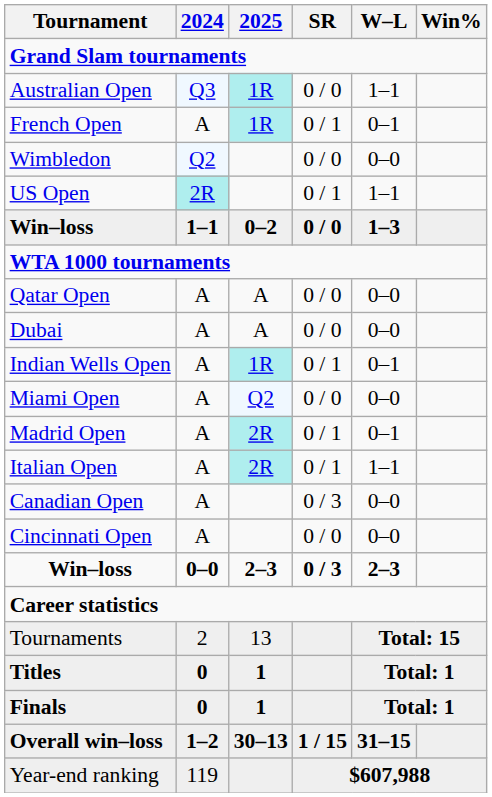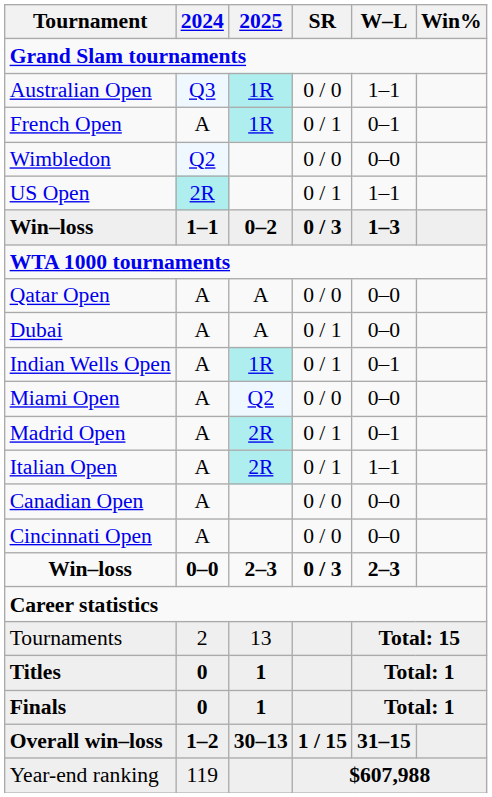Win–loss / 1–1 | SR: 0 / 0 -> 0 / 3
Dubai | SR: 0 / 0 -> 0 / 1
Canadian Open | SR: 0 / 3 -> 0 / 0
